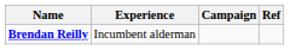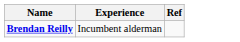- column: Campaign
